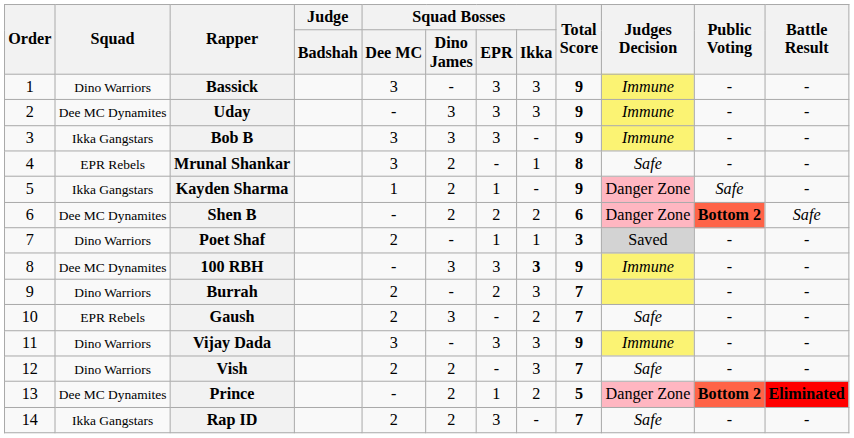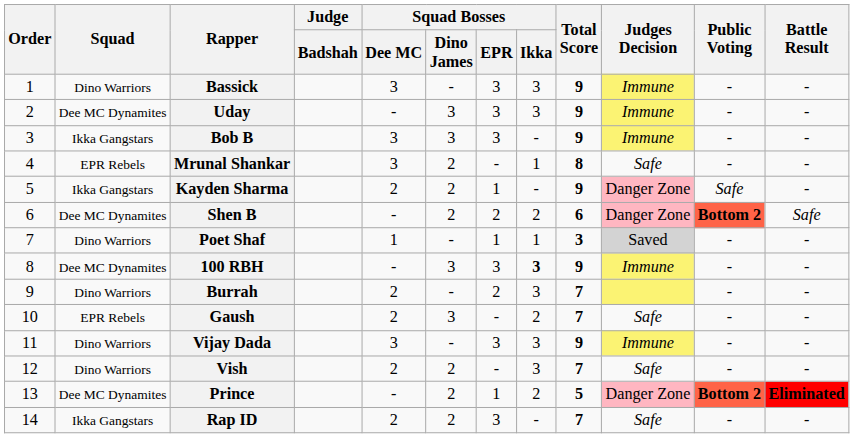Kayden Sharma | Squad Bosses / Dee MC: 1 -> 2
Poet Shaf | Squad Bosses / Dee MC: 2 -> 1
